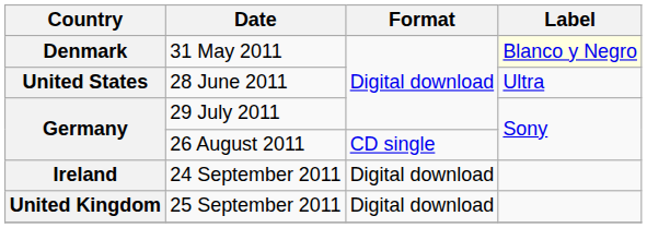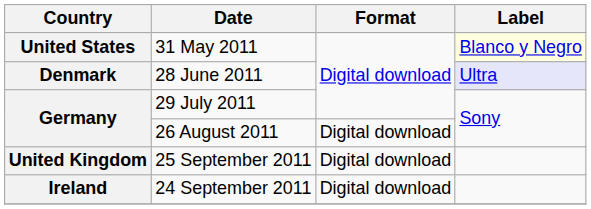31 May 2011 | Country: Denmark -> United States
28 June 2011 | Country: United States -> Denmark
28 June 2011 | Label: no background -> lavender background
26 August 2011 | Format: CD single -> Digital download
rows swapped: 24 September 2011 <-> 25 September 2011
